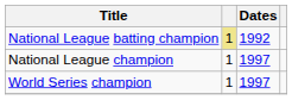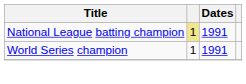National League batting champion | Dates: 1992 -> 1991
- row: National League champion | 1 | 1997
World Series champion | Dates: 1997 -> 1991
